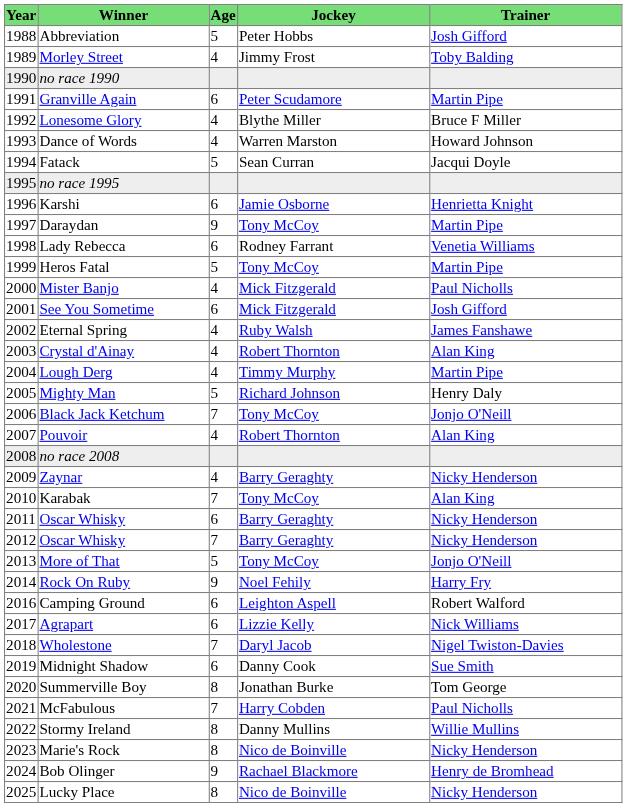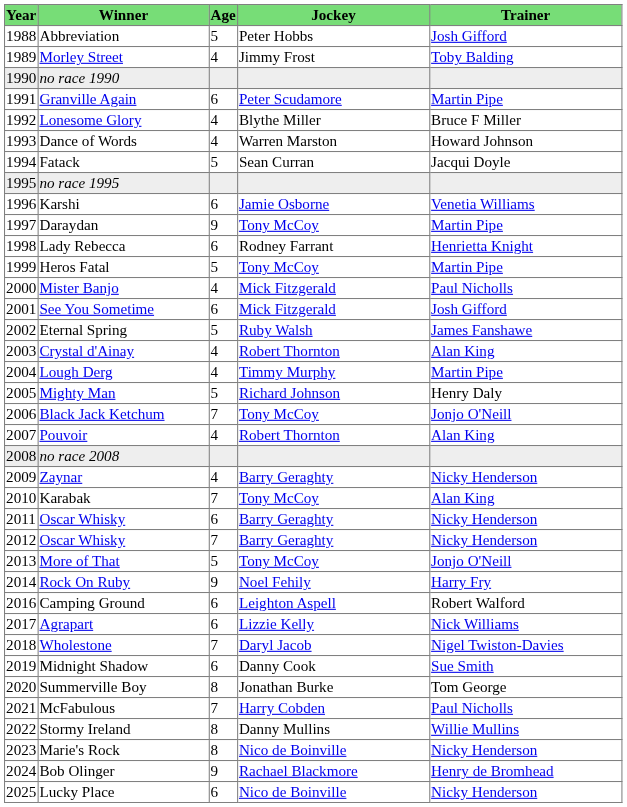Karshi | Trainer: Henrietta Knight -> Venetia Williams
Lady Rebecca | Trainer: Venetia Williams -> Henrietta Knight
Eternal Spring | Age: 4 -> 5
Lucky Place | Age: 8 -> 6
